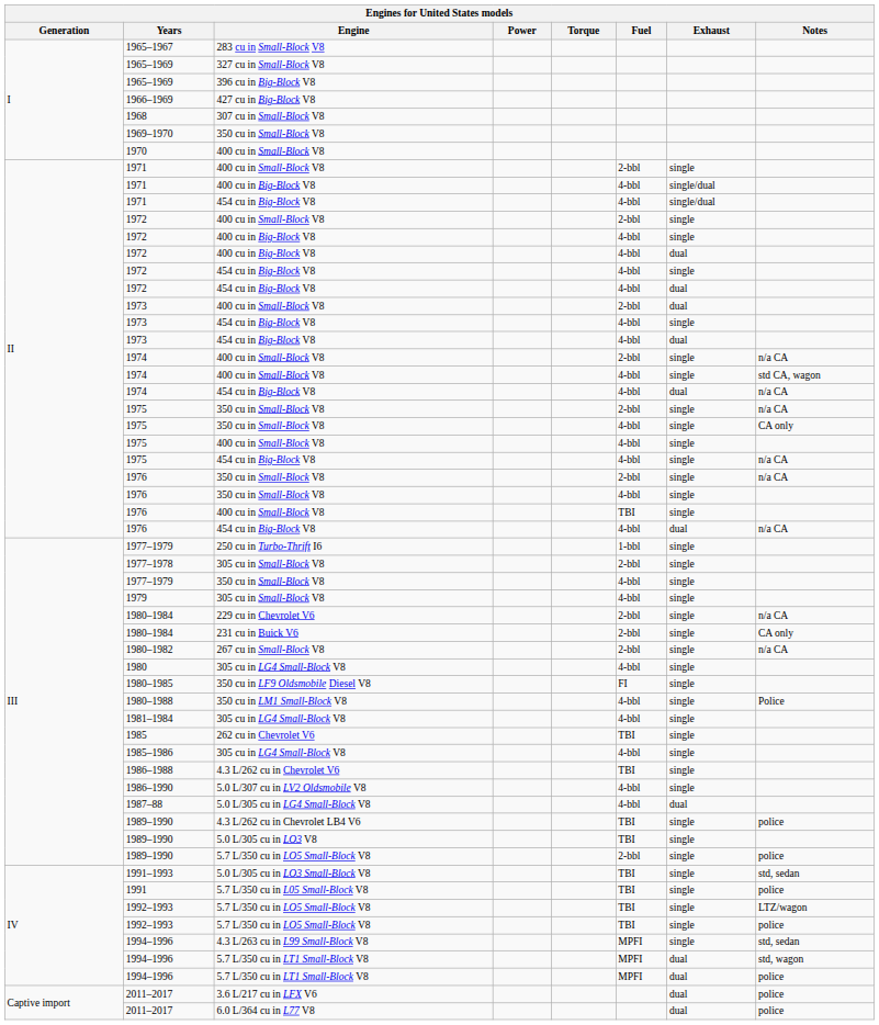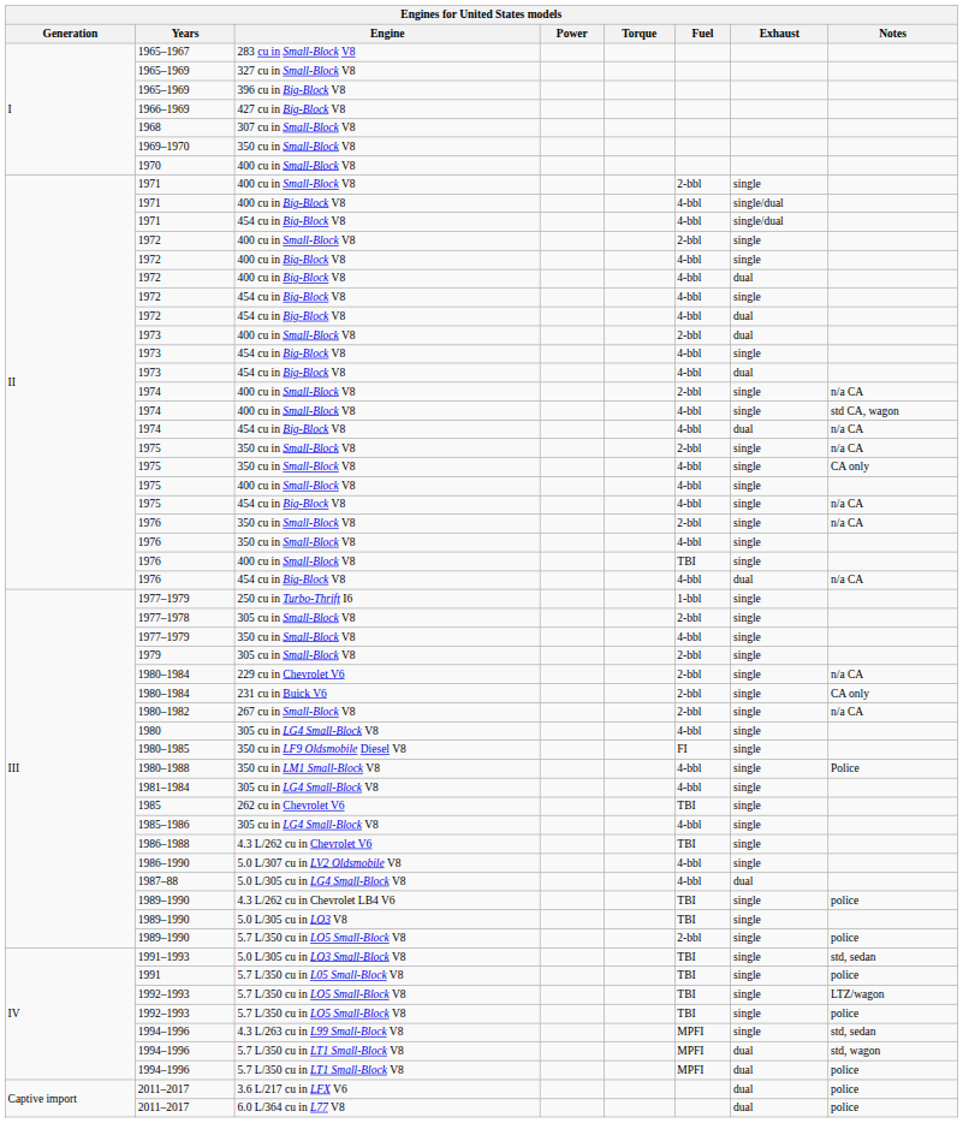1979 | Fuel: 4-bbl -> 2-bbl
